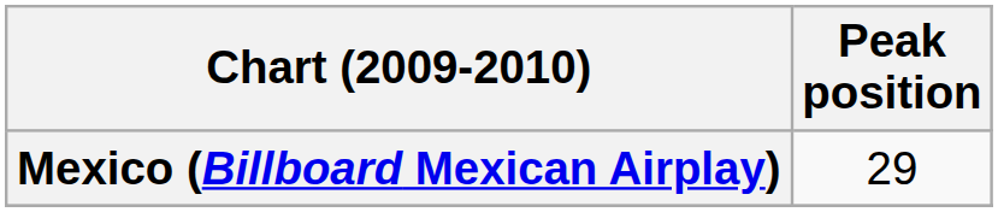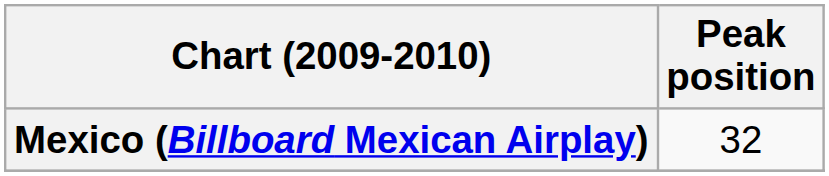Mexico (Billboard Mexican Airplay) | Peak position: 29 -> 32
